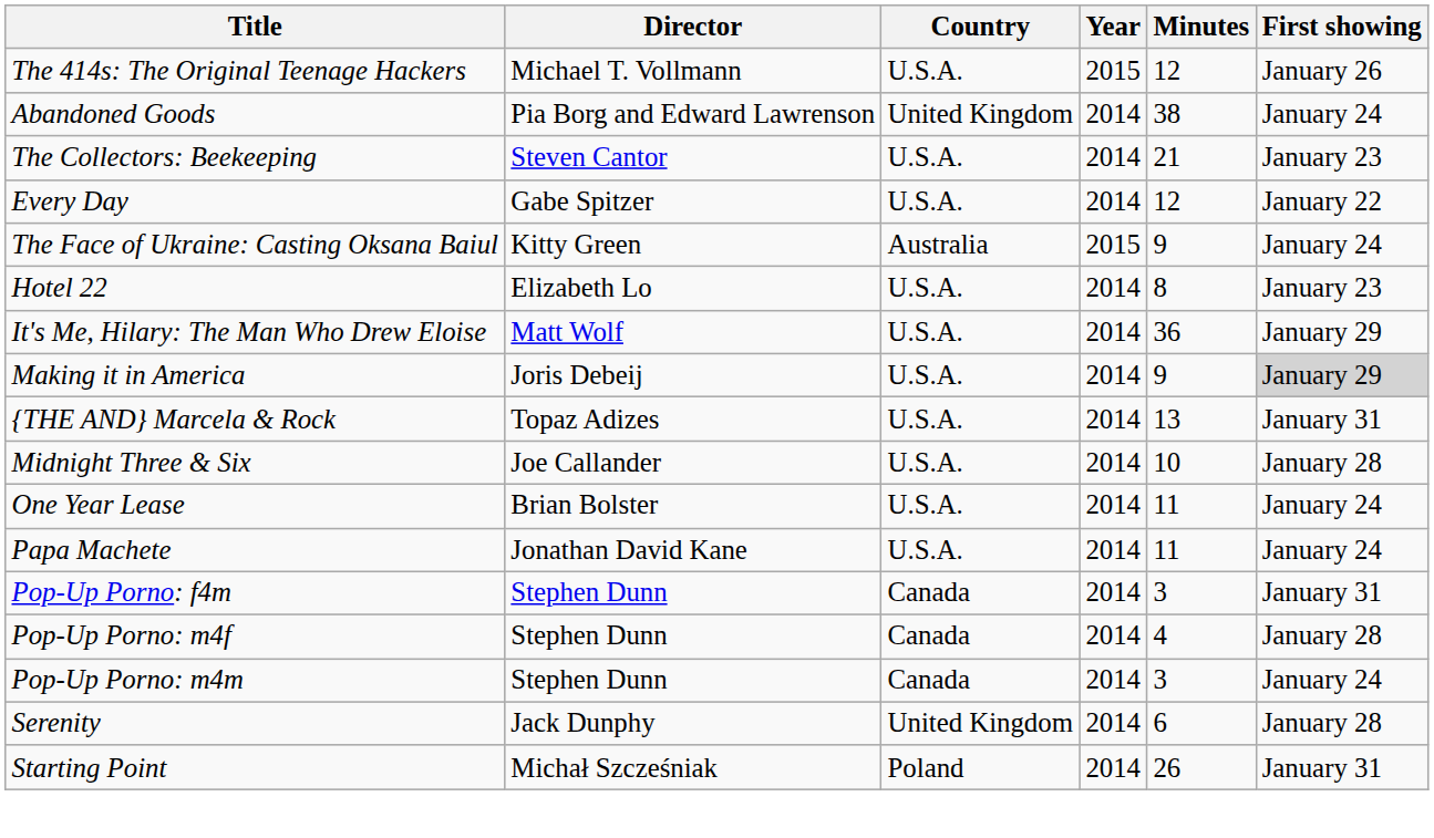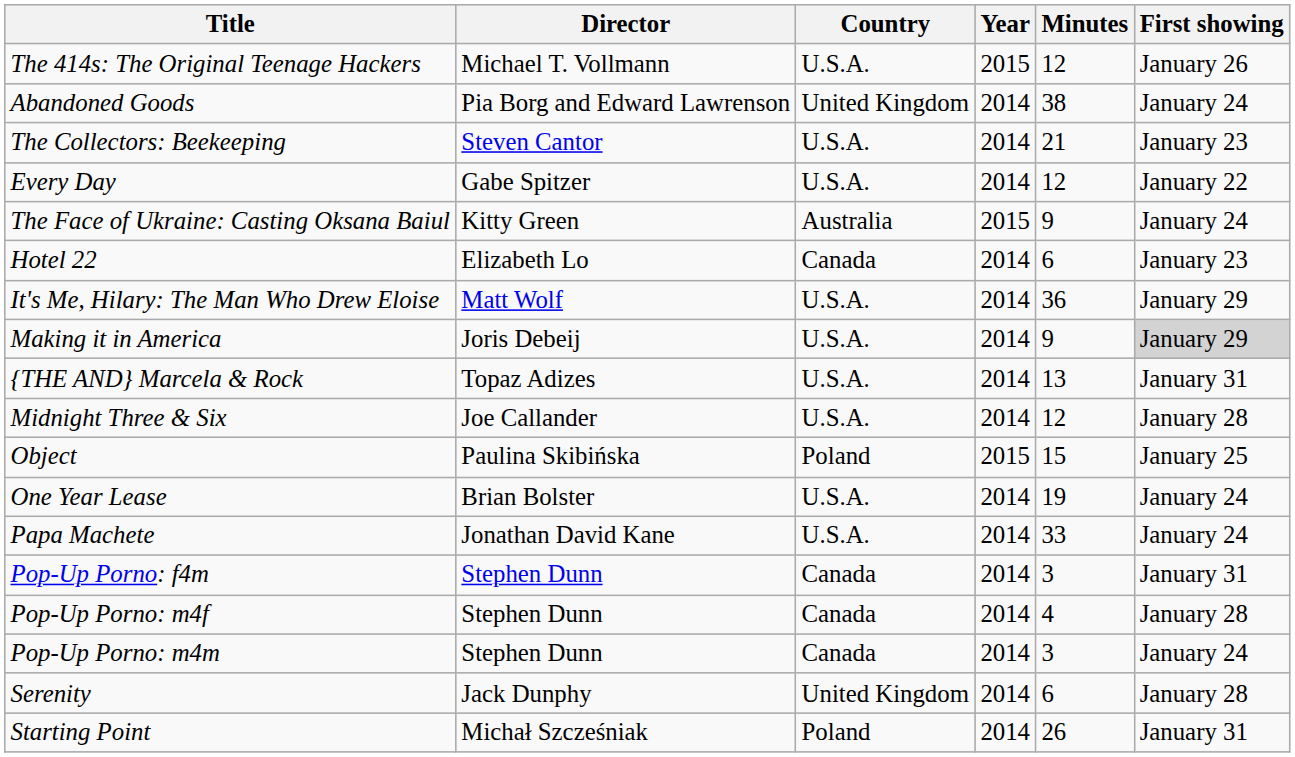Hotel 22 | Country: U.S.A. -> Canada
Hotel 22 | Minutes: 8 -> 6
Midnight Three & Six | Minutes: 10 -> 12
+ row: Object | Paulina Skibińska | Poland | 2015 | 15 | January 25
One Year Lease | Minutes: 11 -> 19
Papa Machete | Minutes: 11 -> 33
